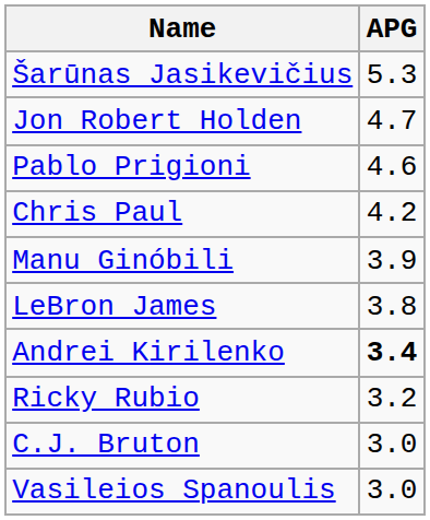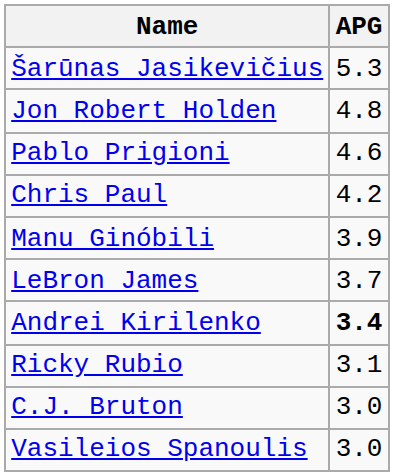Jon Robert Holden | APG: 4.7 -> 4.8
LeBron James | APG: 3.8 -> 3.7
Ricky Rubio | APG: 3.2 -> 3.1
